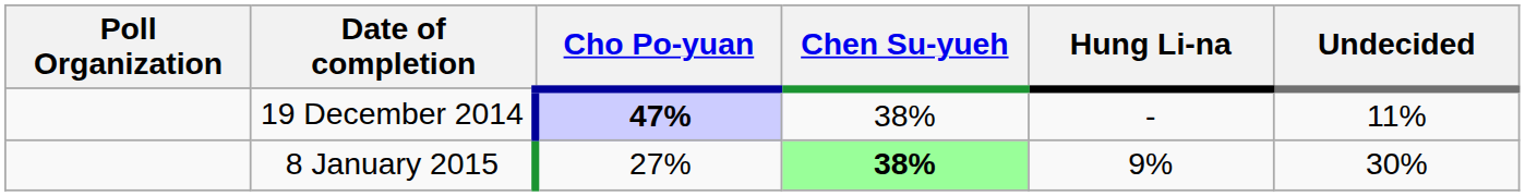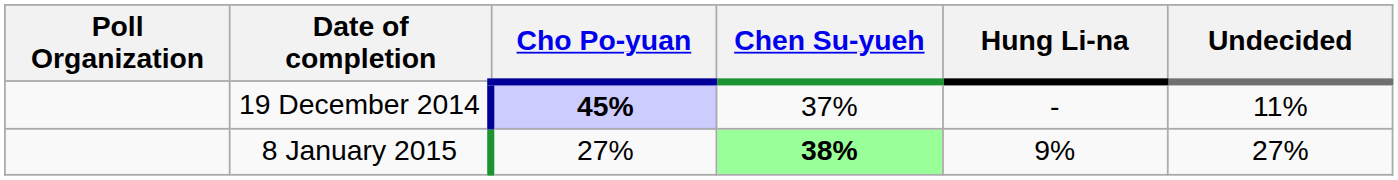19 December 2014 | Cho Po-yuan: 47% -> 45%
19 December 2014 | Chen Su-yueh: 38% -> 37%
8 January 2015 | Undecided: 30% -> 27%
